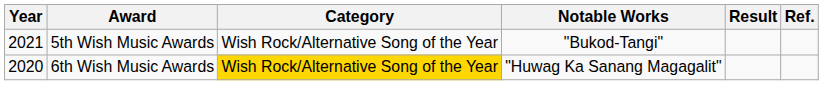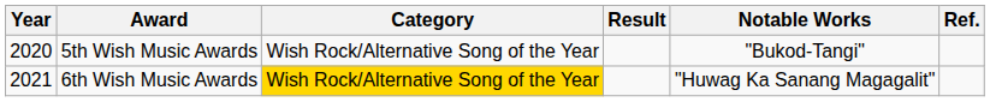columns swapped: Notable Works <-> Result
5th Wish Music Awards | Year: 2021 -> 2020
6th Wish Music Awards | Year: 2020 -> 2021
